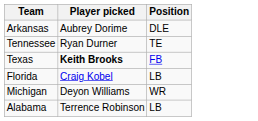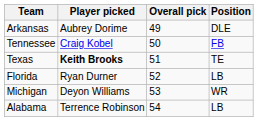+ column: Overall pick | 49 | 50 | 51 | 52 | 53 | 54
Tennessee | Player picked: Ryan Durner -> Craig Kobel
Tennessee | Position: TE -> FB
Texas | Position: FB -> TE
Florida | Player picked: Craig Kobel -> Ryan Durner
